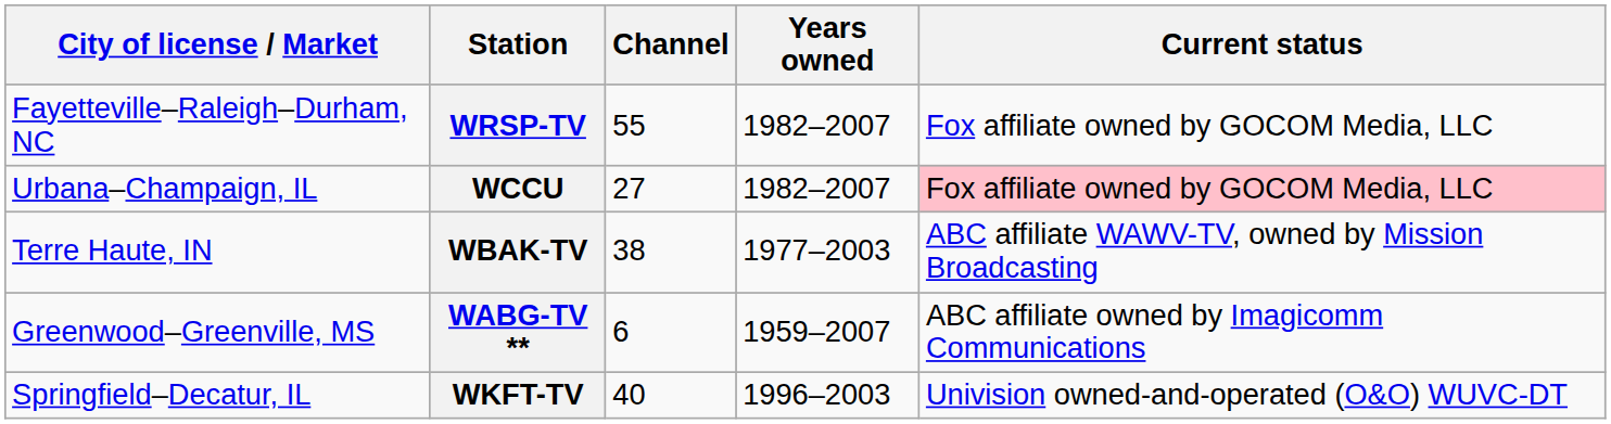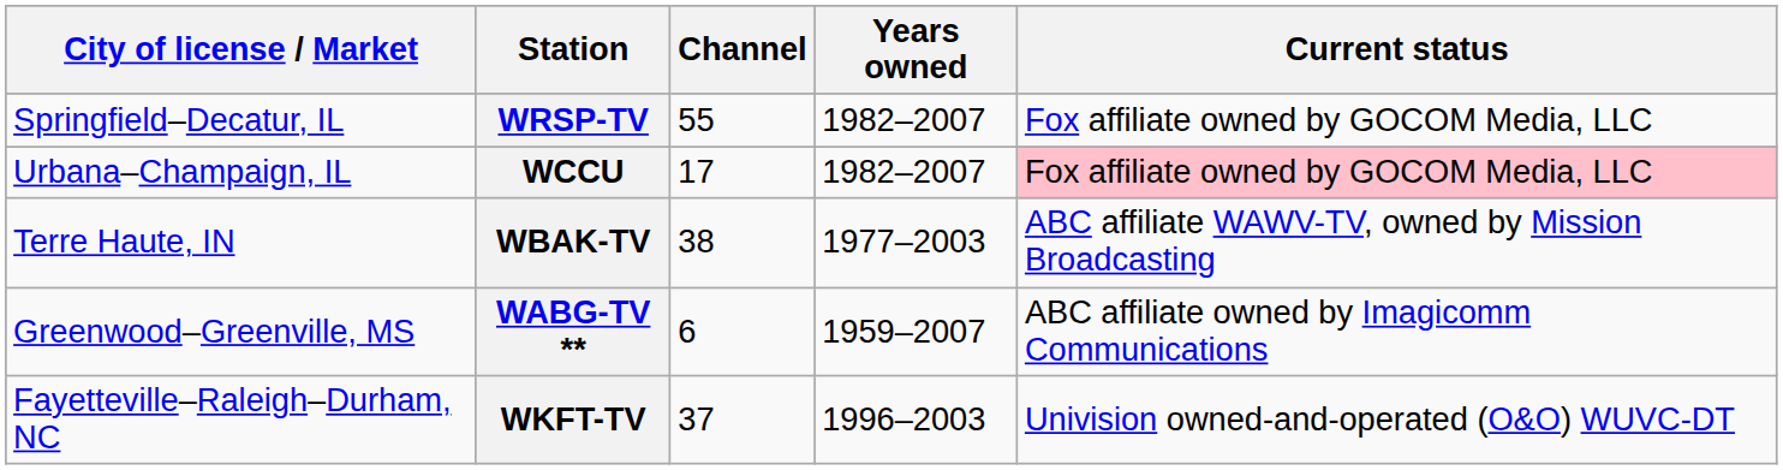WRSP-TV | City of license / Market: Fayetteville–Raleigh–Durham, NC -> Springfield–Decatur, IL
WCCU | Channel: 27 -> 17
WKFT-TV | City of license / Market: Springfield–Decatur, IL -> Fayetteville–Raleigh–Durham, NC
WKFT-TV | Channel: 40 -> 37
